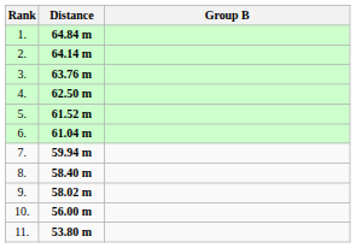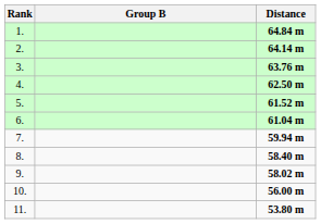columns swapped: Group B <-> Distance
